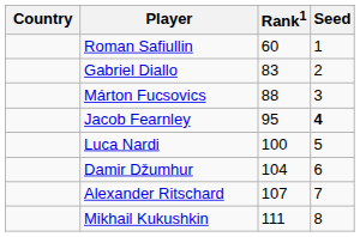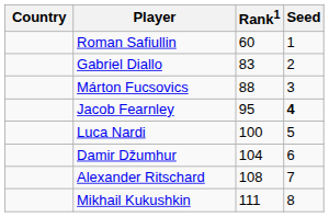Alexander Ritschard | Rank1: 107 -> 108
